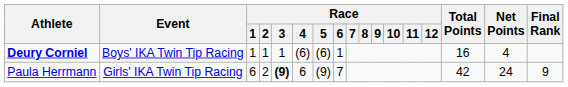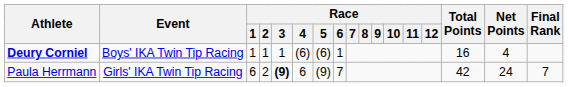Paula Herrmann | Final Rank: 9 -> 7
